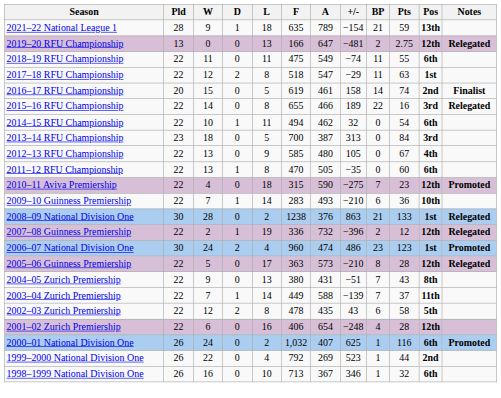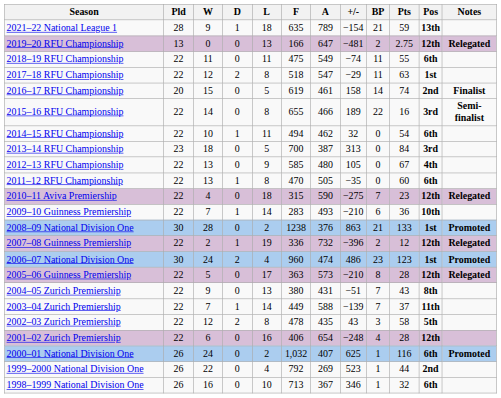2015–16 RFU Championship | Notes: Relegated -> Semi-finalist
2010–11 Aviva Premiership | Notes: Promoted -> Relegated
2008–09 National Division One | Notes: Relegated -> Promoted
2002–03 Zurich Premiership | BP: 6 -> 3
